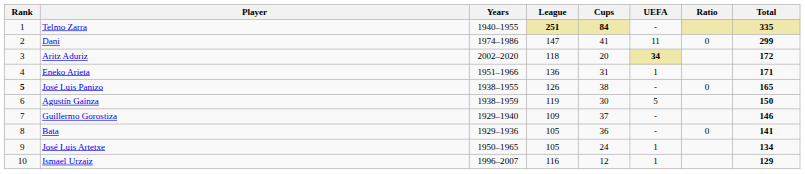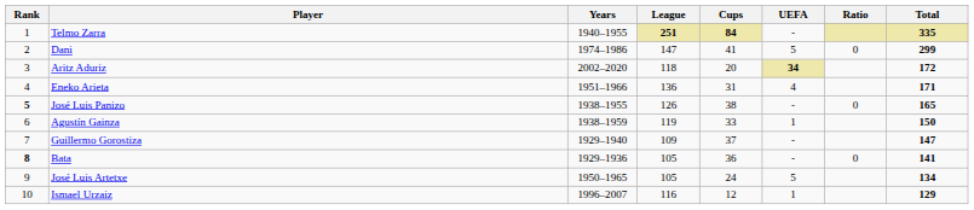Dani | UEFA: 11 -> 5
Eneko Arieta | UEFA: 1 -> 4
Agustín Gainza | Cups: 30 -> 33
Agustín Gainza | UEFA: 5 -> 1
Guillermo Gorostiza | Total: 146 -> 147
Bata | Rank: normal -> bold
José Luis Artetxe | UEFA: 1 -> 5
